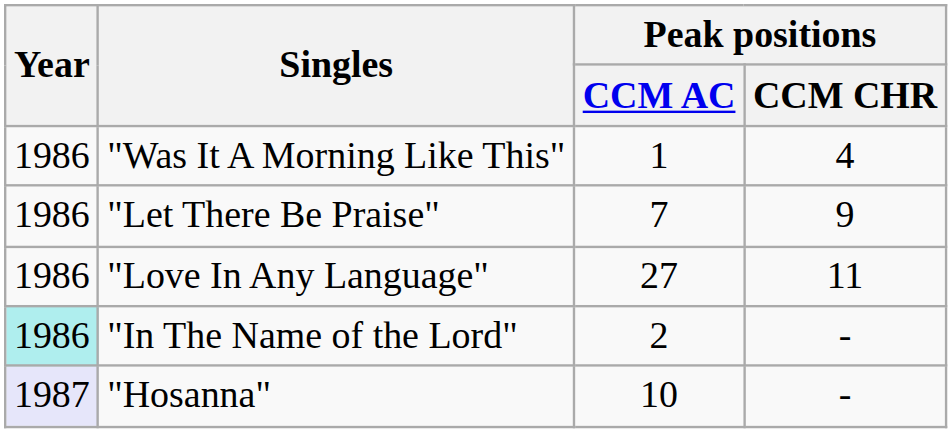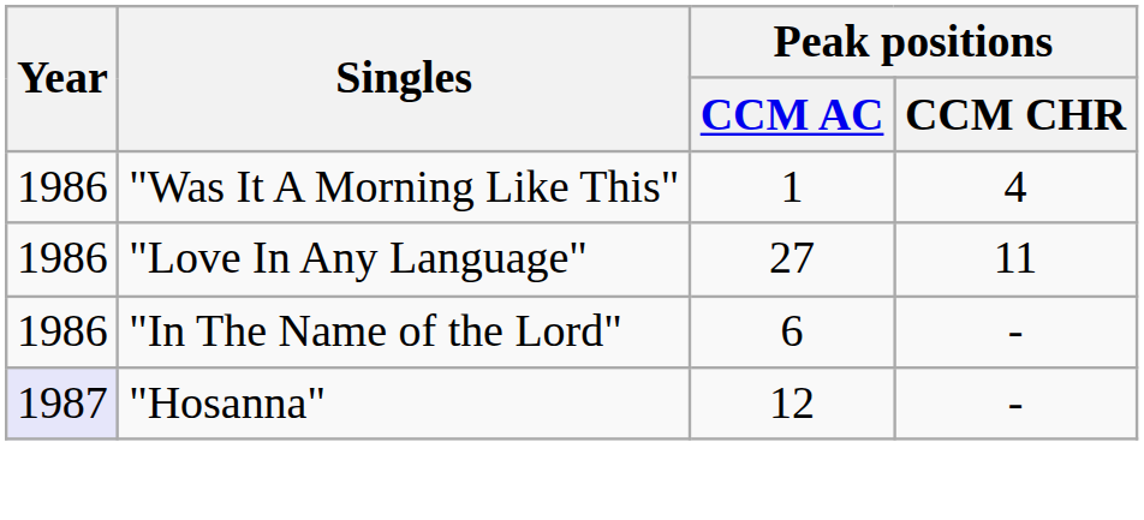- row: 1986 | "Let There Be Praise" | 7 | 9
"In The Name of the Lord" | Year: paleturquoise background -> no background
"In The Name of the Lord" | Peak positions / CCM AC: 2 -> 6
"Hosanna" | Peak positions / CCM AC: 10 -> 12
